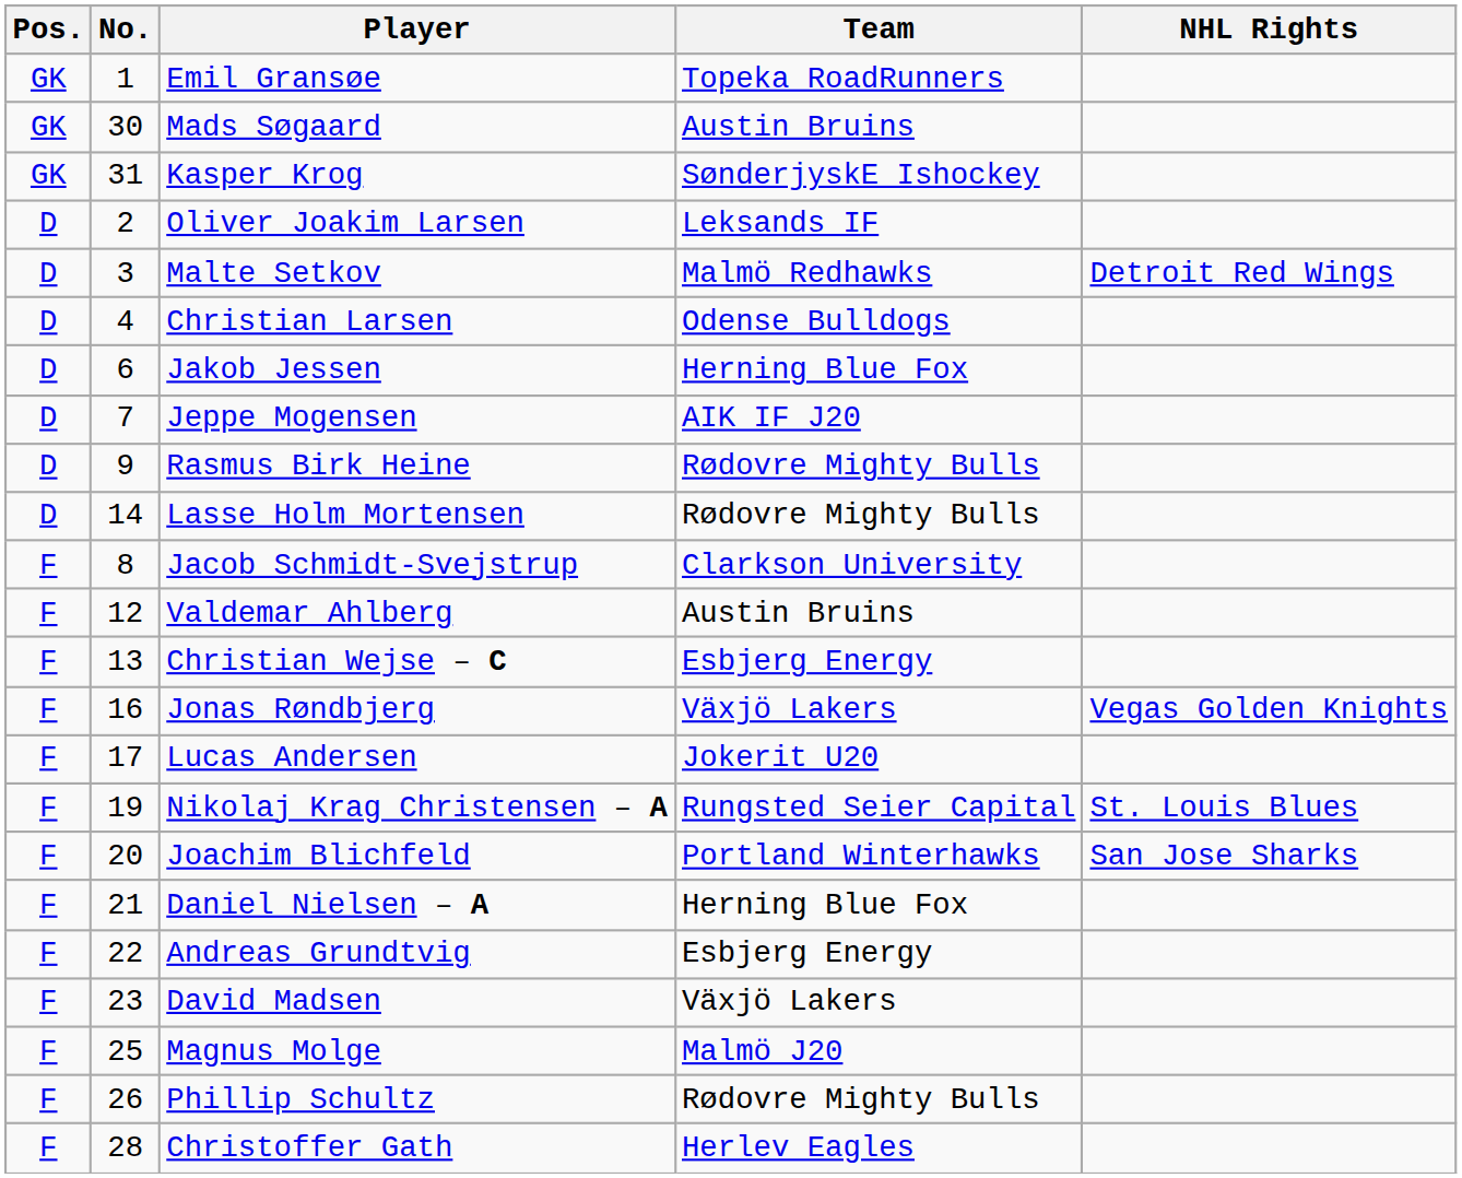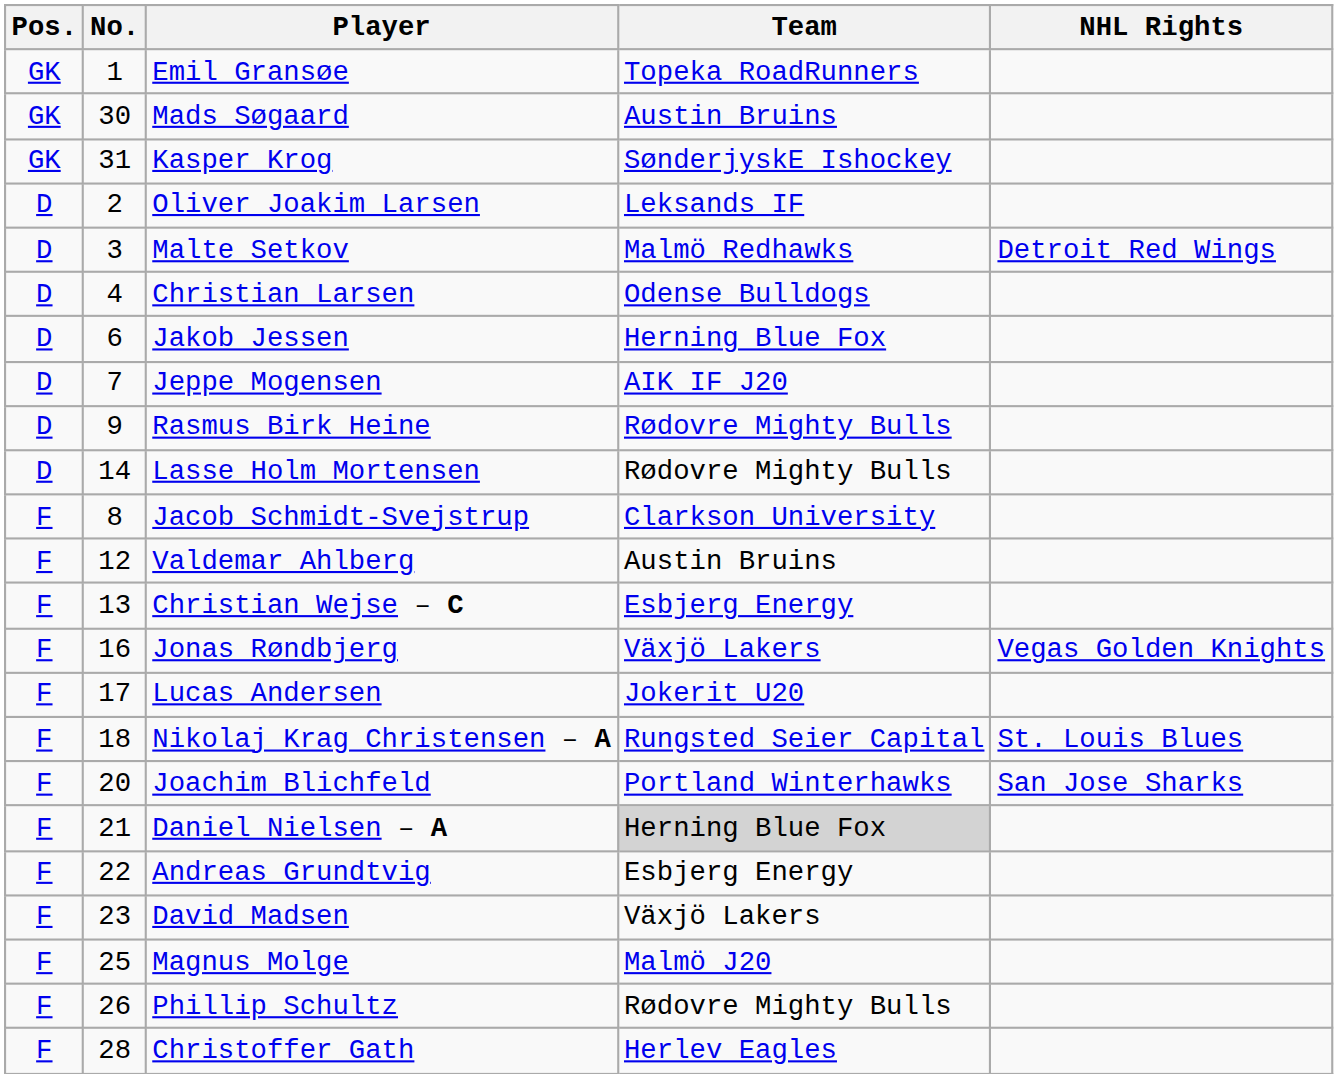Nikolaj Krag Christensen – A | No.: 19 -> 18
Daniel Nielsen – A | Team: no background -> lightgrey background
